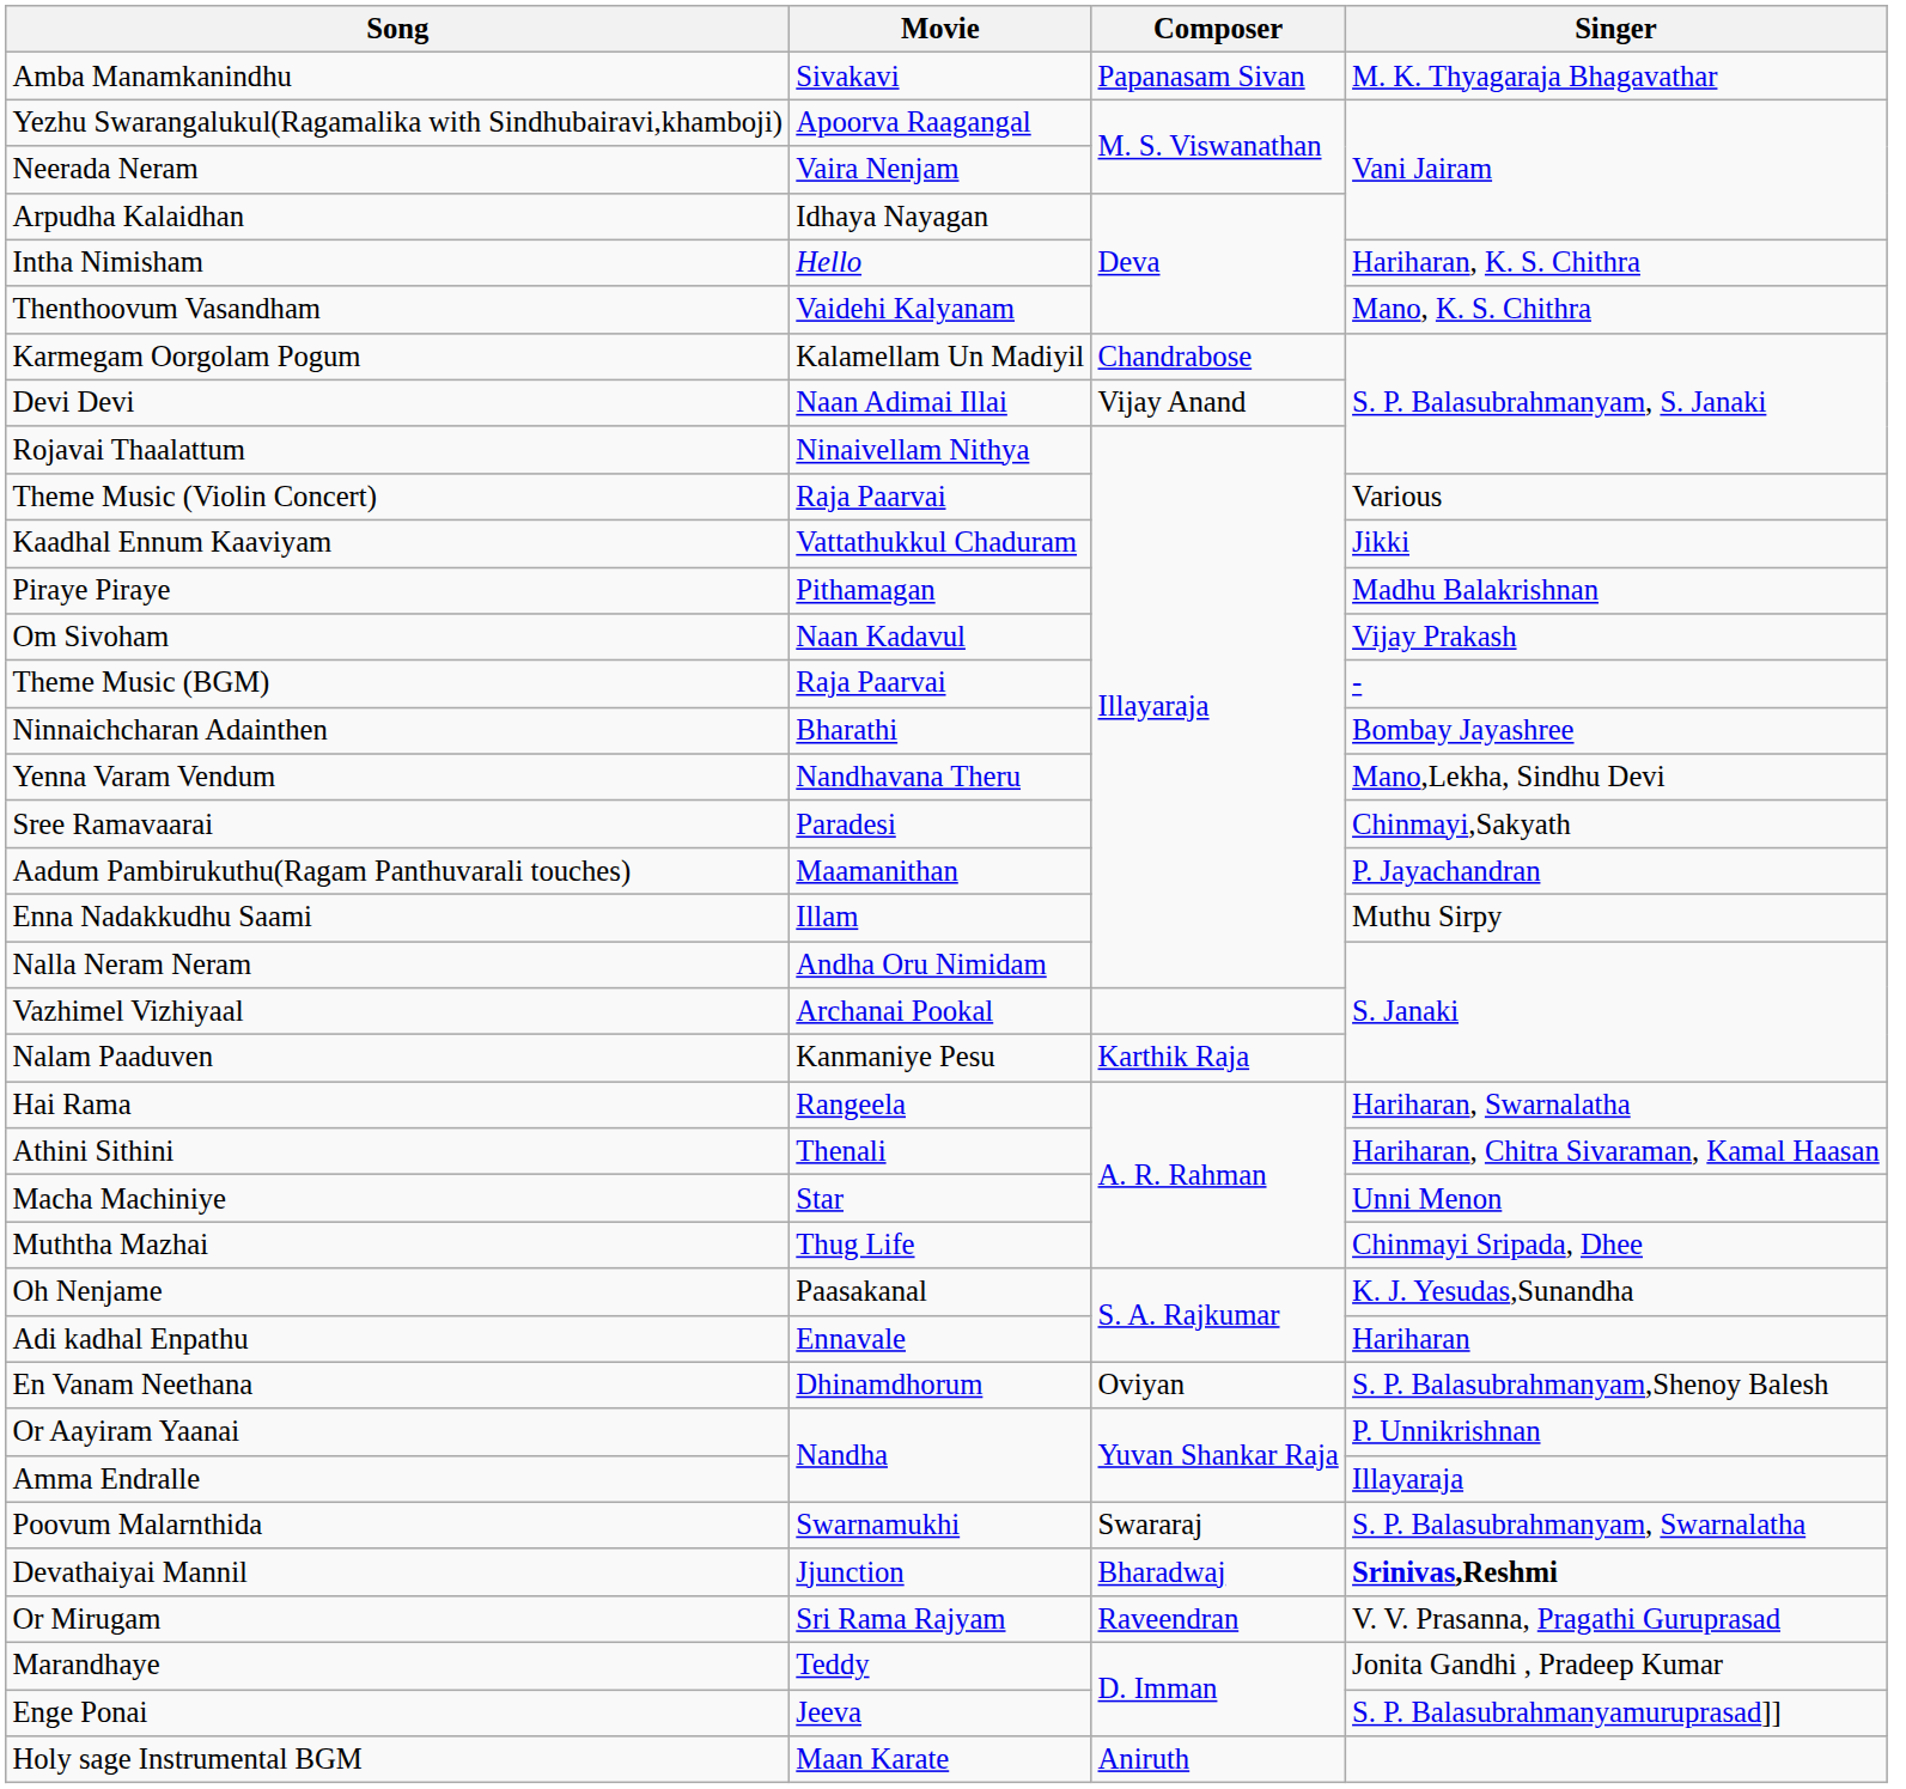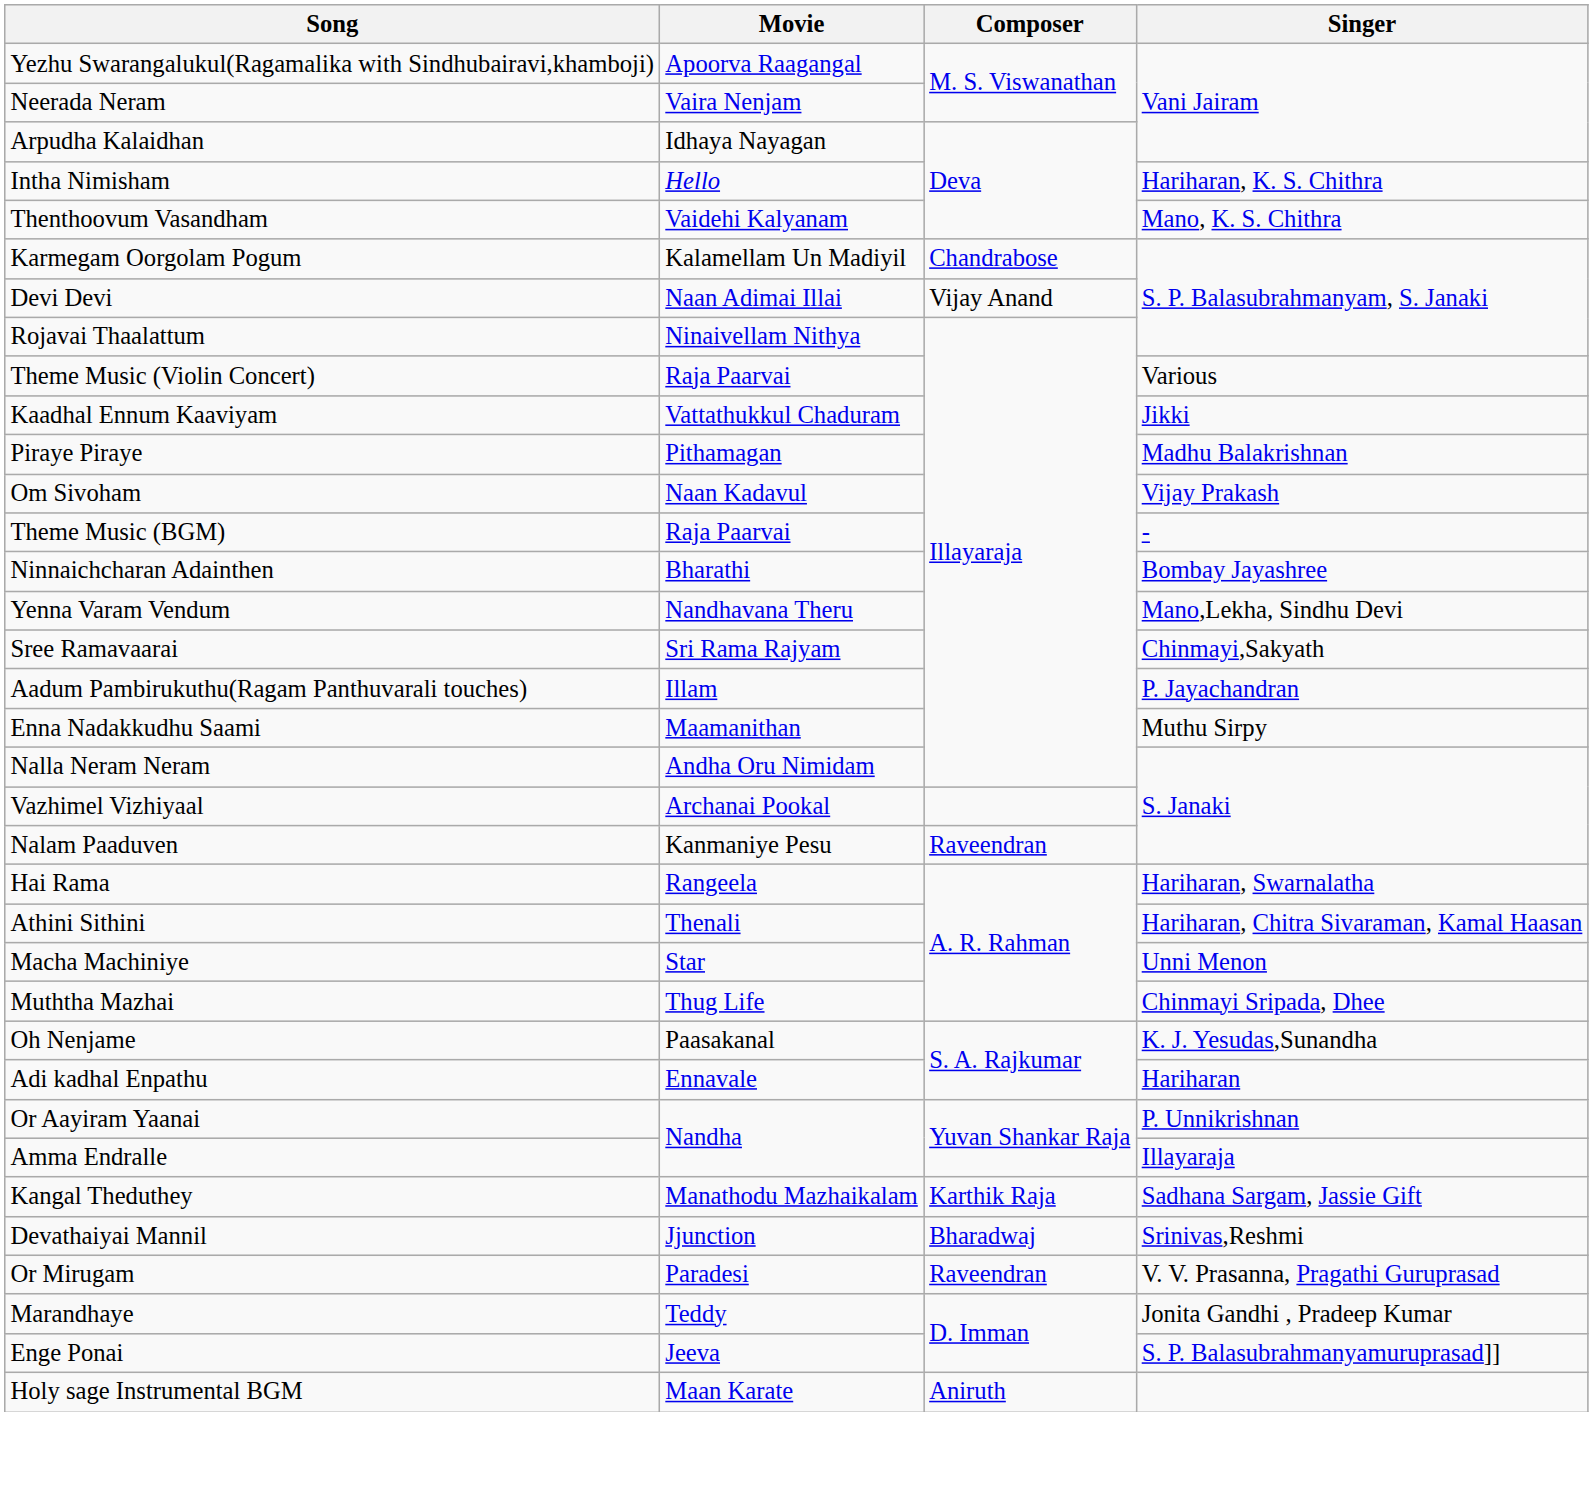- row: Amba Manamkanindhu | Sivakavi | Papanasam Sivan | M. K. Thyagaraja Bhagavathar
Sree Ramavaarai | Movie: Paradesi -> Sri Rama Rajyam
Aadum Pambirukuthu(Ragam Panthuvarali touches) | Movie: Maamanithan -> Illam
Enna Nadakkudhu Saami | Movie: Illam -> Maamanithan
Nalam Paaduven | Composer: Karthik Raja -> Raveendran
- row: En Vanam Neethana | Dhinamdhorum | Oviyan | S. P. Balasubrahmanyam,Shenoy Balesh
- row: Poovum Malarnthida | Swarnamukhi | Swararaj | S. P. Balasubrahmanyam, Swarnalatha
+ row: Kangal Theduthey | Manathodu Mazhaikalam | Karthik Raja | Sadhana Sargam, Jassie Gift
Devathaiyai Mannil | Singer: bold -> normal
Or Mirugam | Movie: Sri Rama Rajyam -> Paradesi
